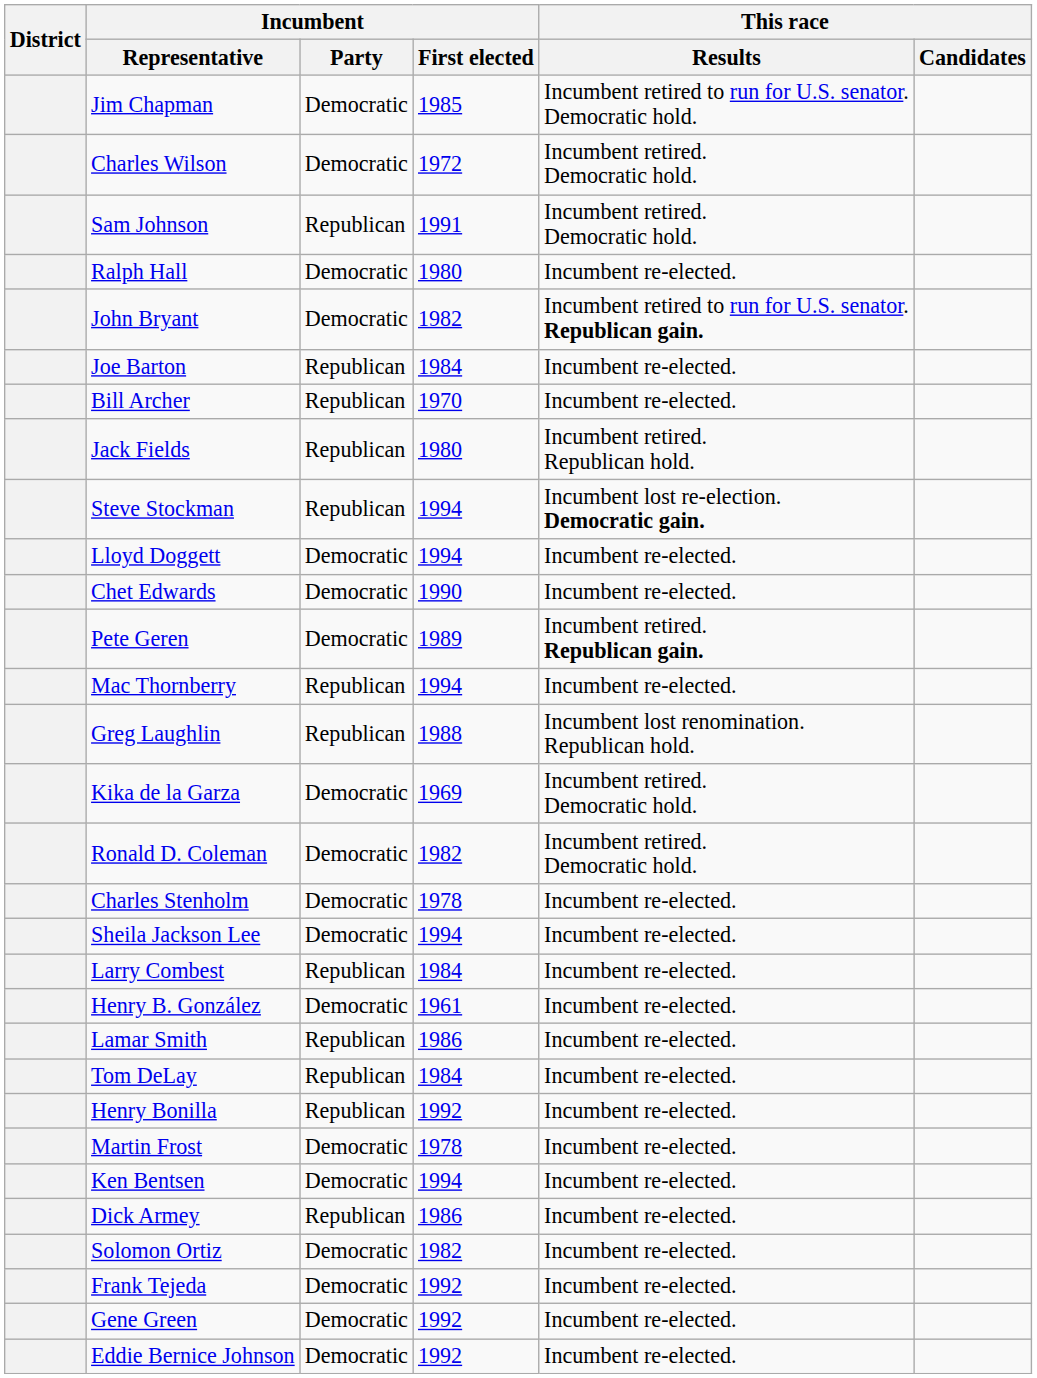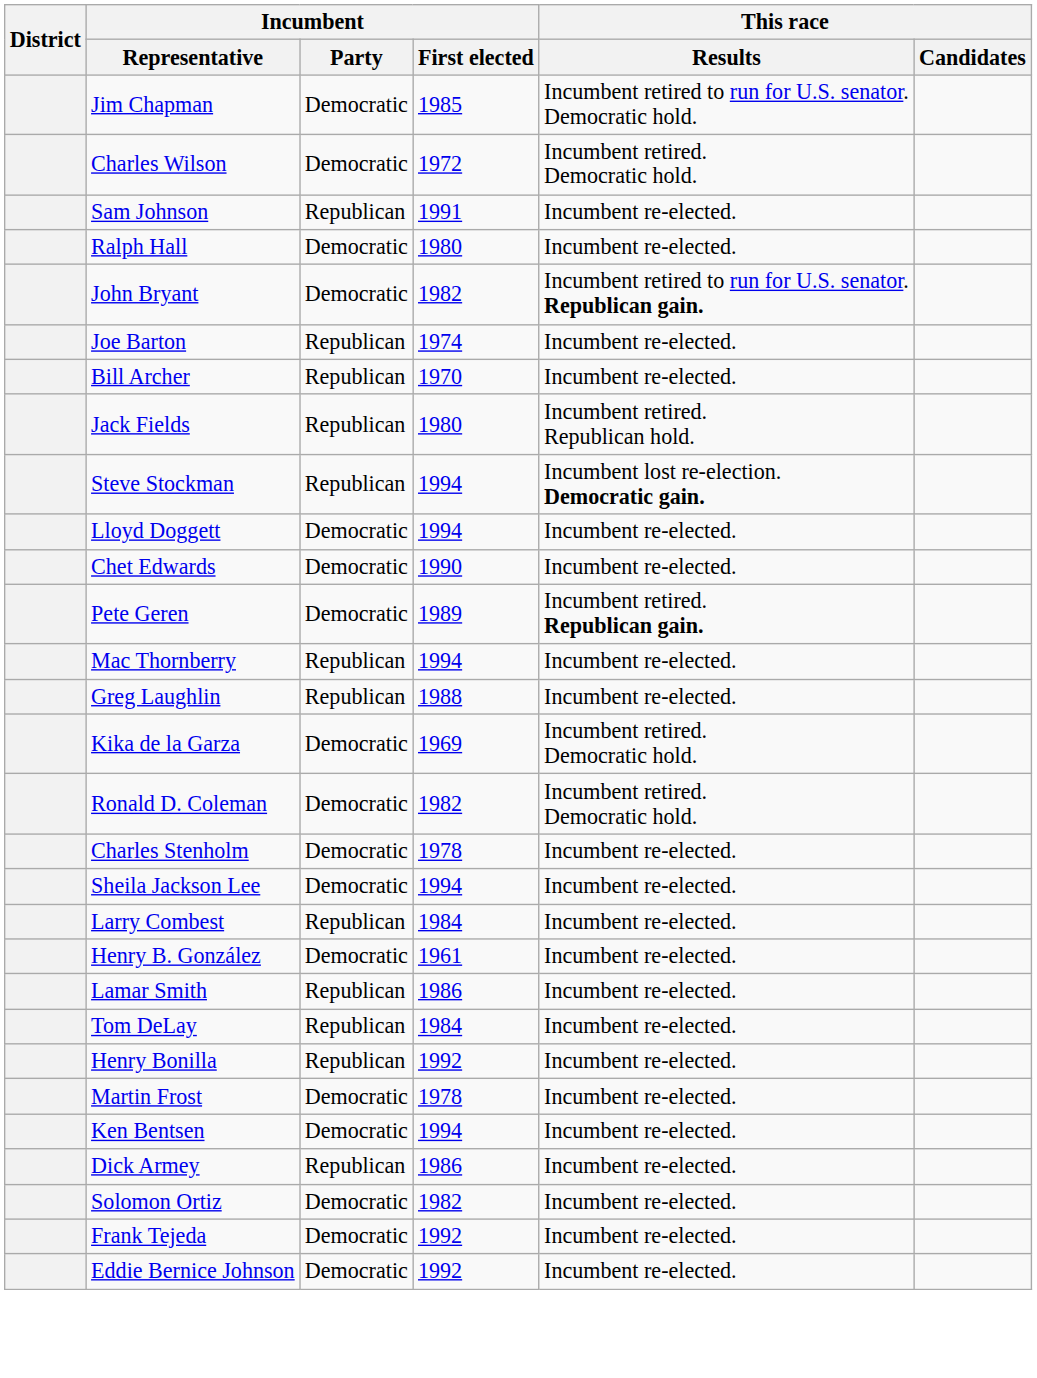Sam Johnson | This race / Results: Incumbent retired. Democratic hold. -> Incumbent re-elected.
Joe Barton | Incumbent / First elected: 1984 -> 1974
Greg Laughlin | This race / Results: Incumbent lost renomination. Republican hold. -> Incumbent re-elected.
- row: Gene Green | Democratic | 1992 | Incumbent re-elected.
